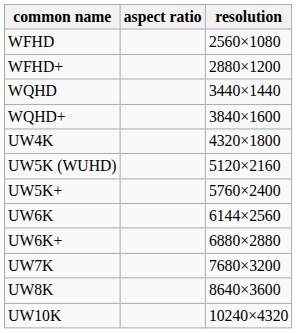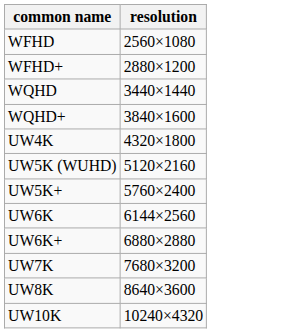- column: aspect ratio
